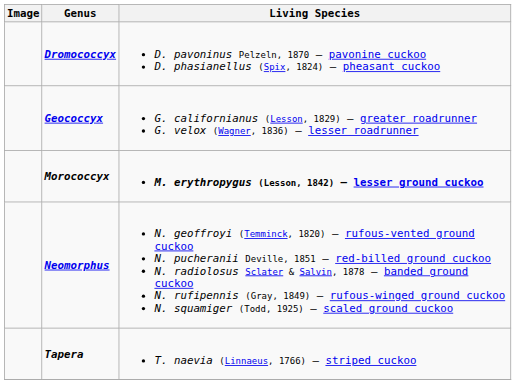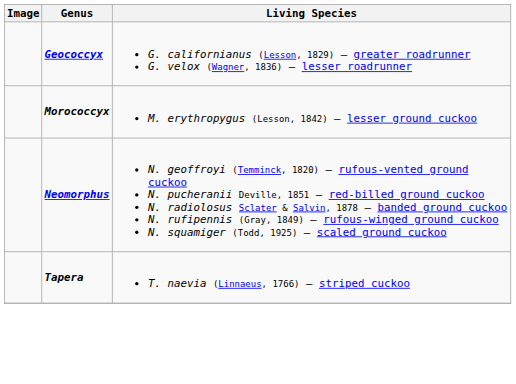- row: Dromococcyx | D. pavoninus Pelzeln, 1870 – pavonine cuckoo D. phasianellus (Spix, 1824) – pheasant cuckoo
Morococcyx | Living Species: bold -> normal
